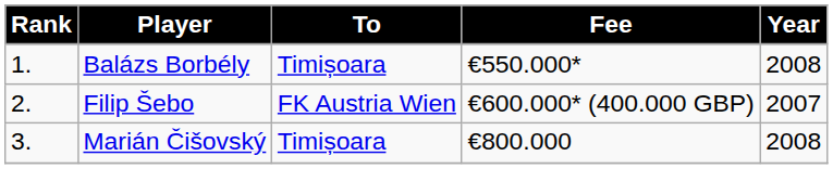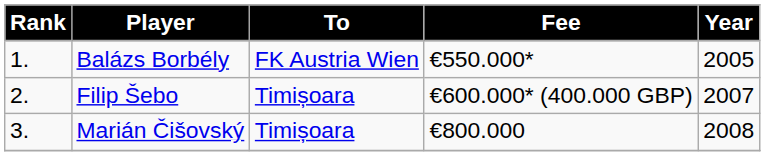Balázs Borbély | To: Timișoara -> FK Austria Wien
Balázs Borbély | Year: 2008 -> 2005
Filip Šebo | To: FK Austria Wien -> Timișoara
